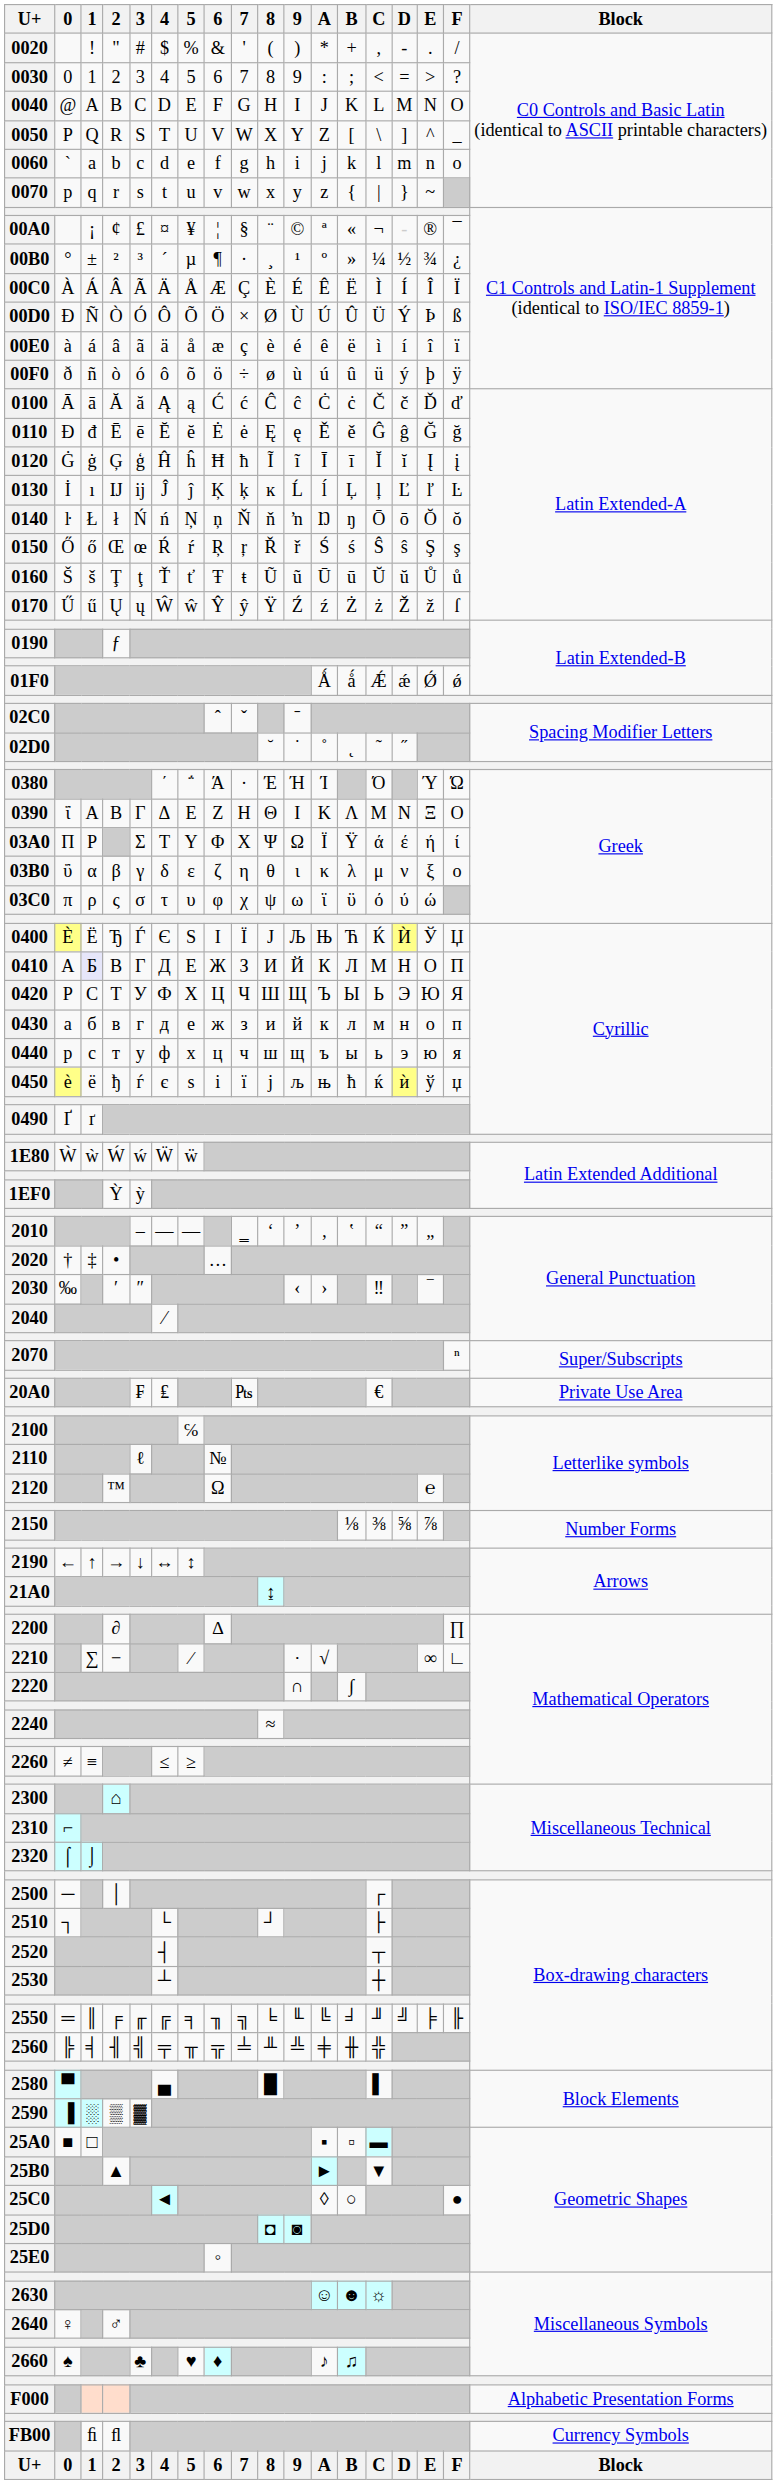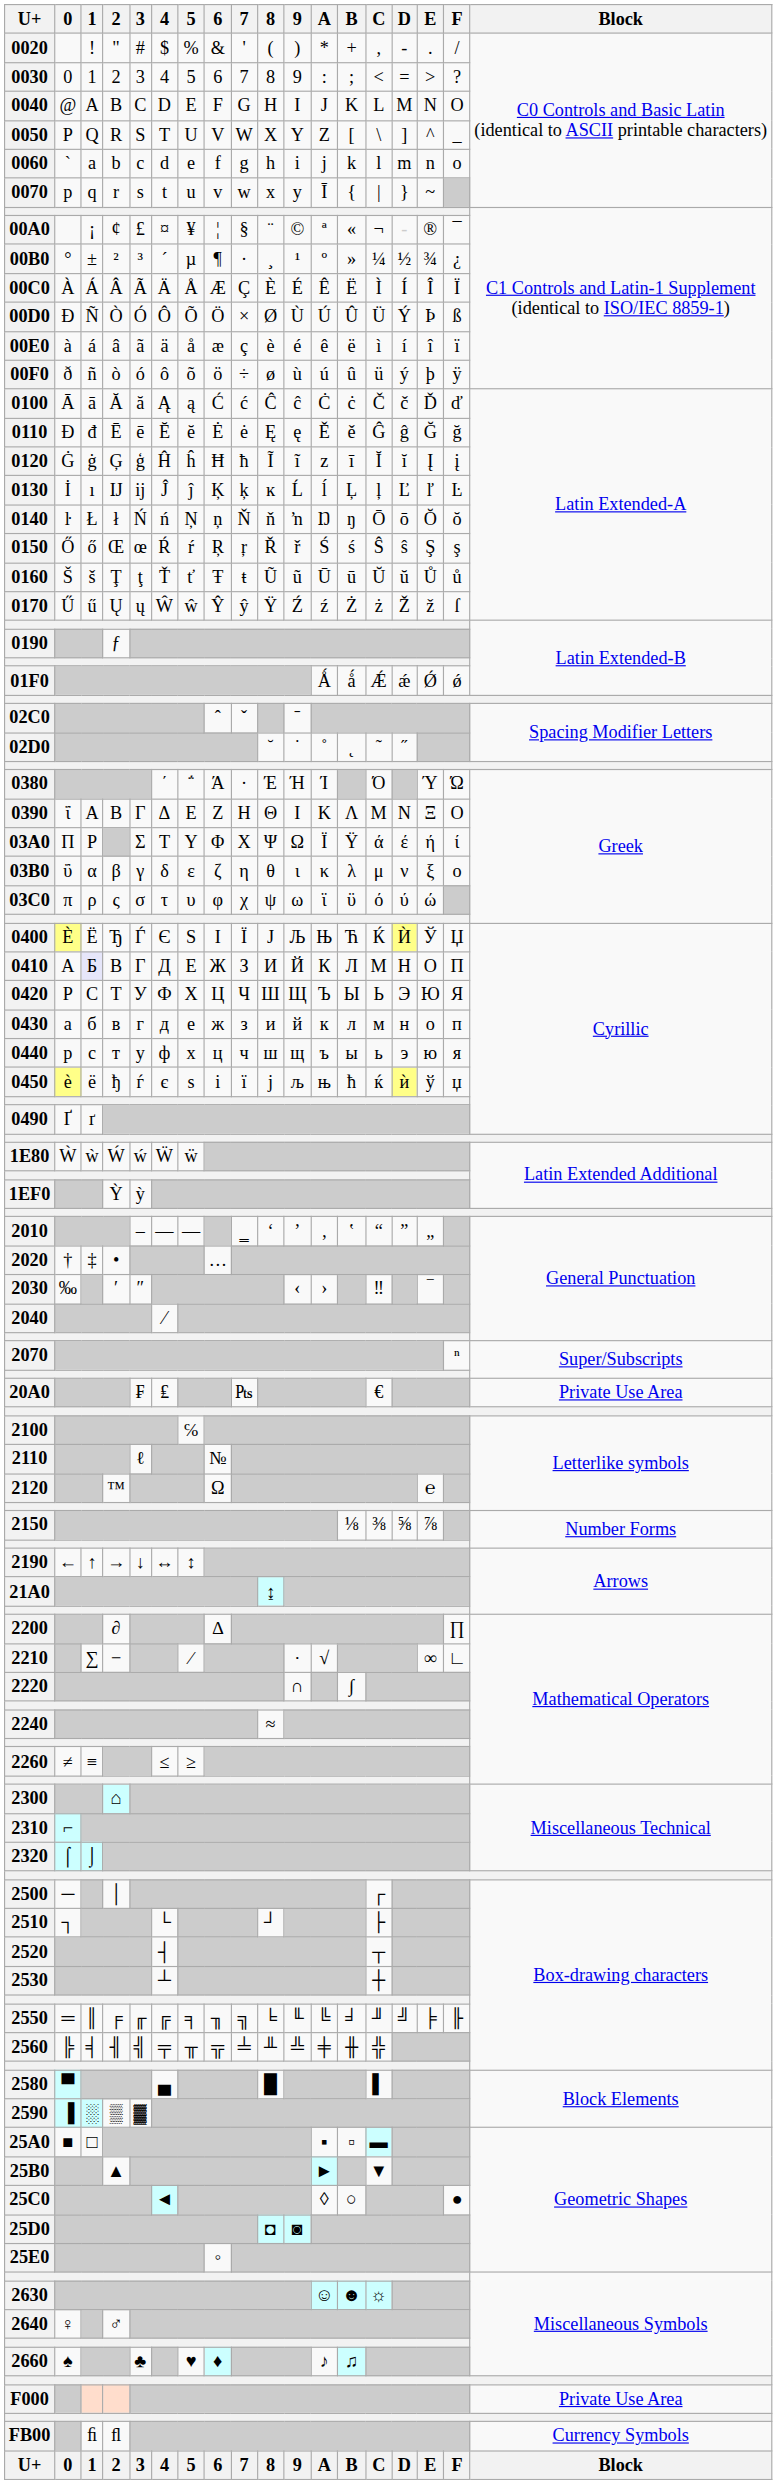0070 | A: z -> Ī
0120 | A: Ī -> z
F000 | Block: Alphabetic Presentation Forms -> Private Use Area
